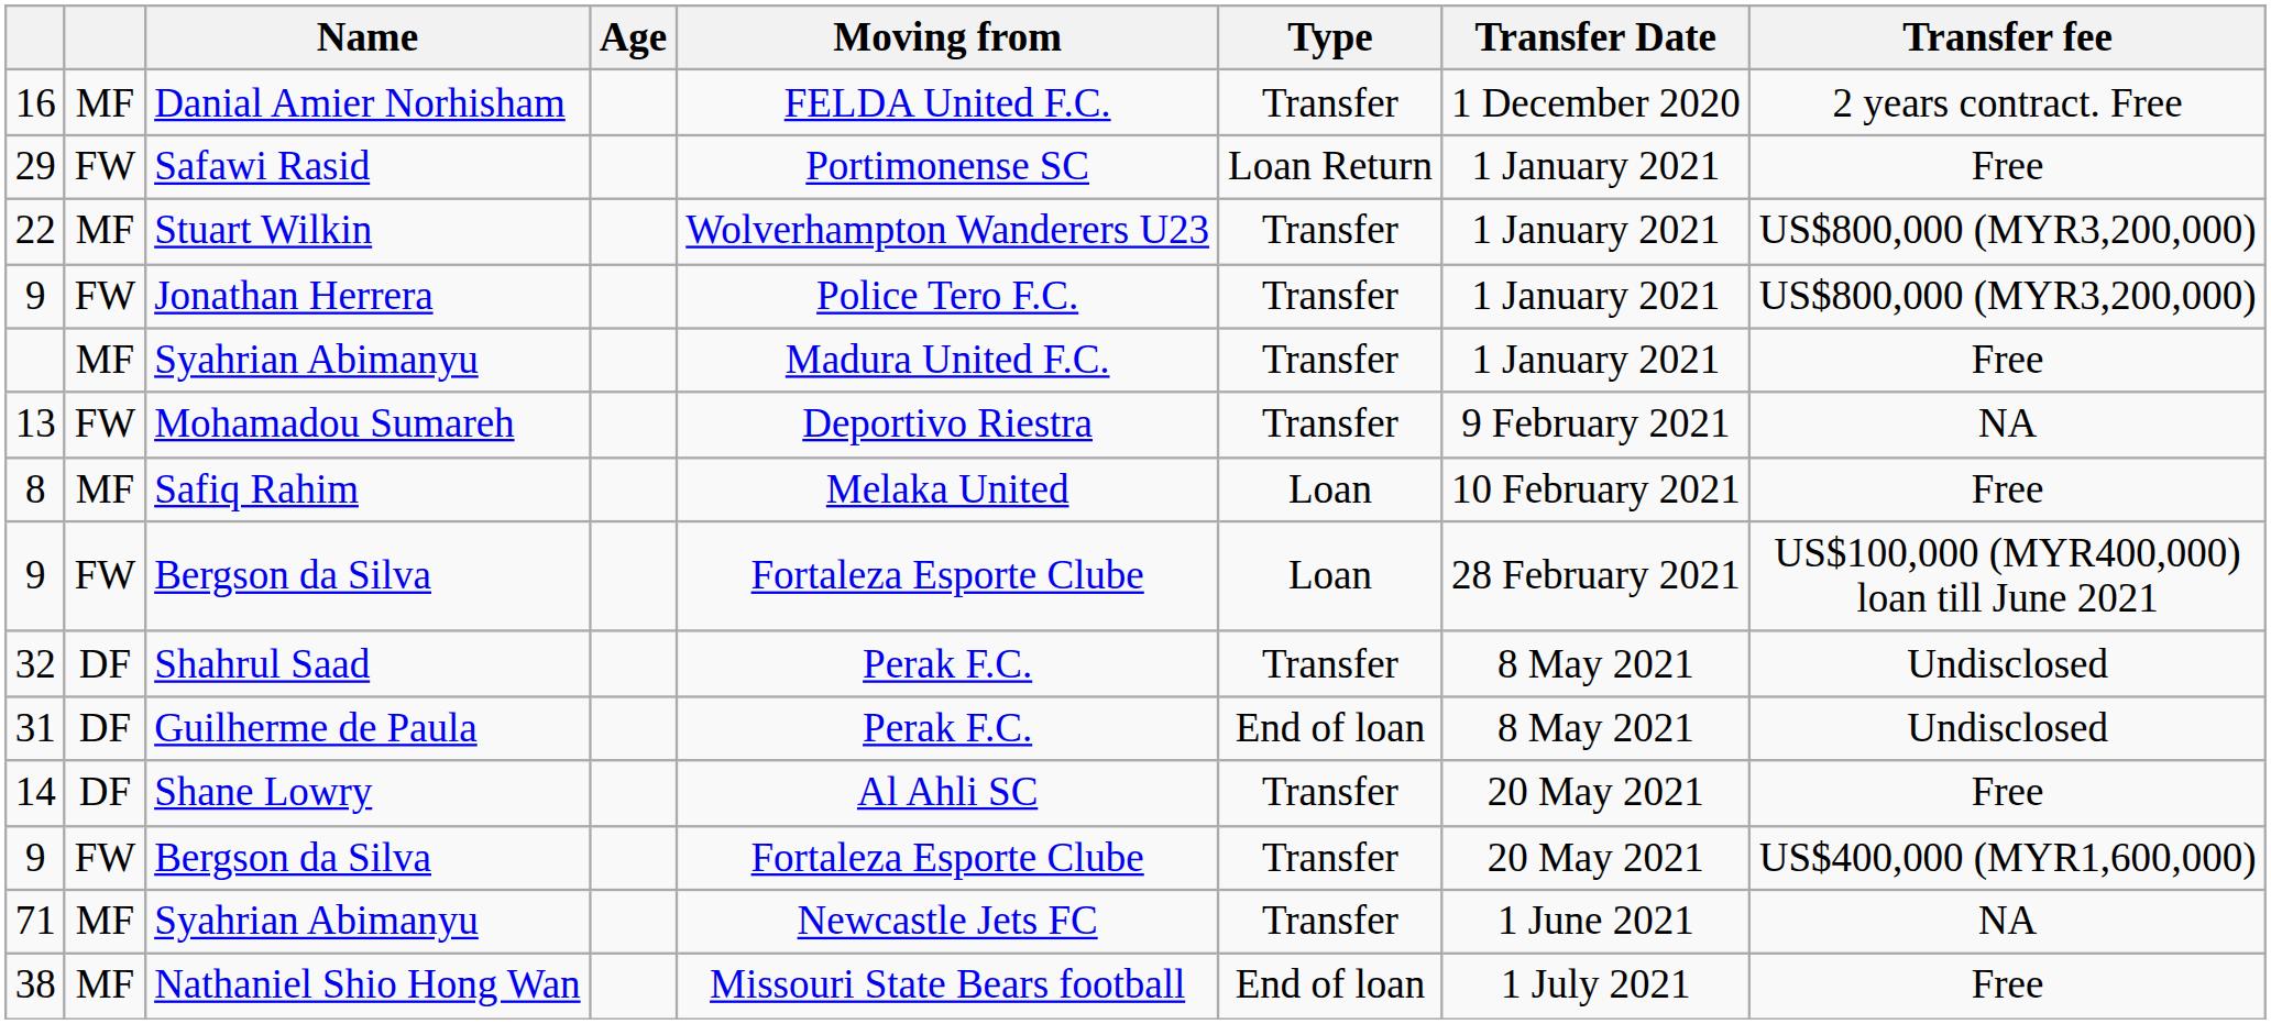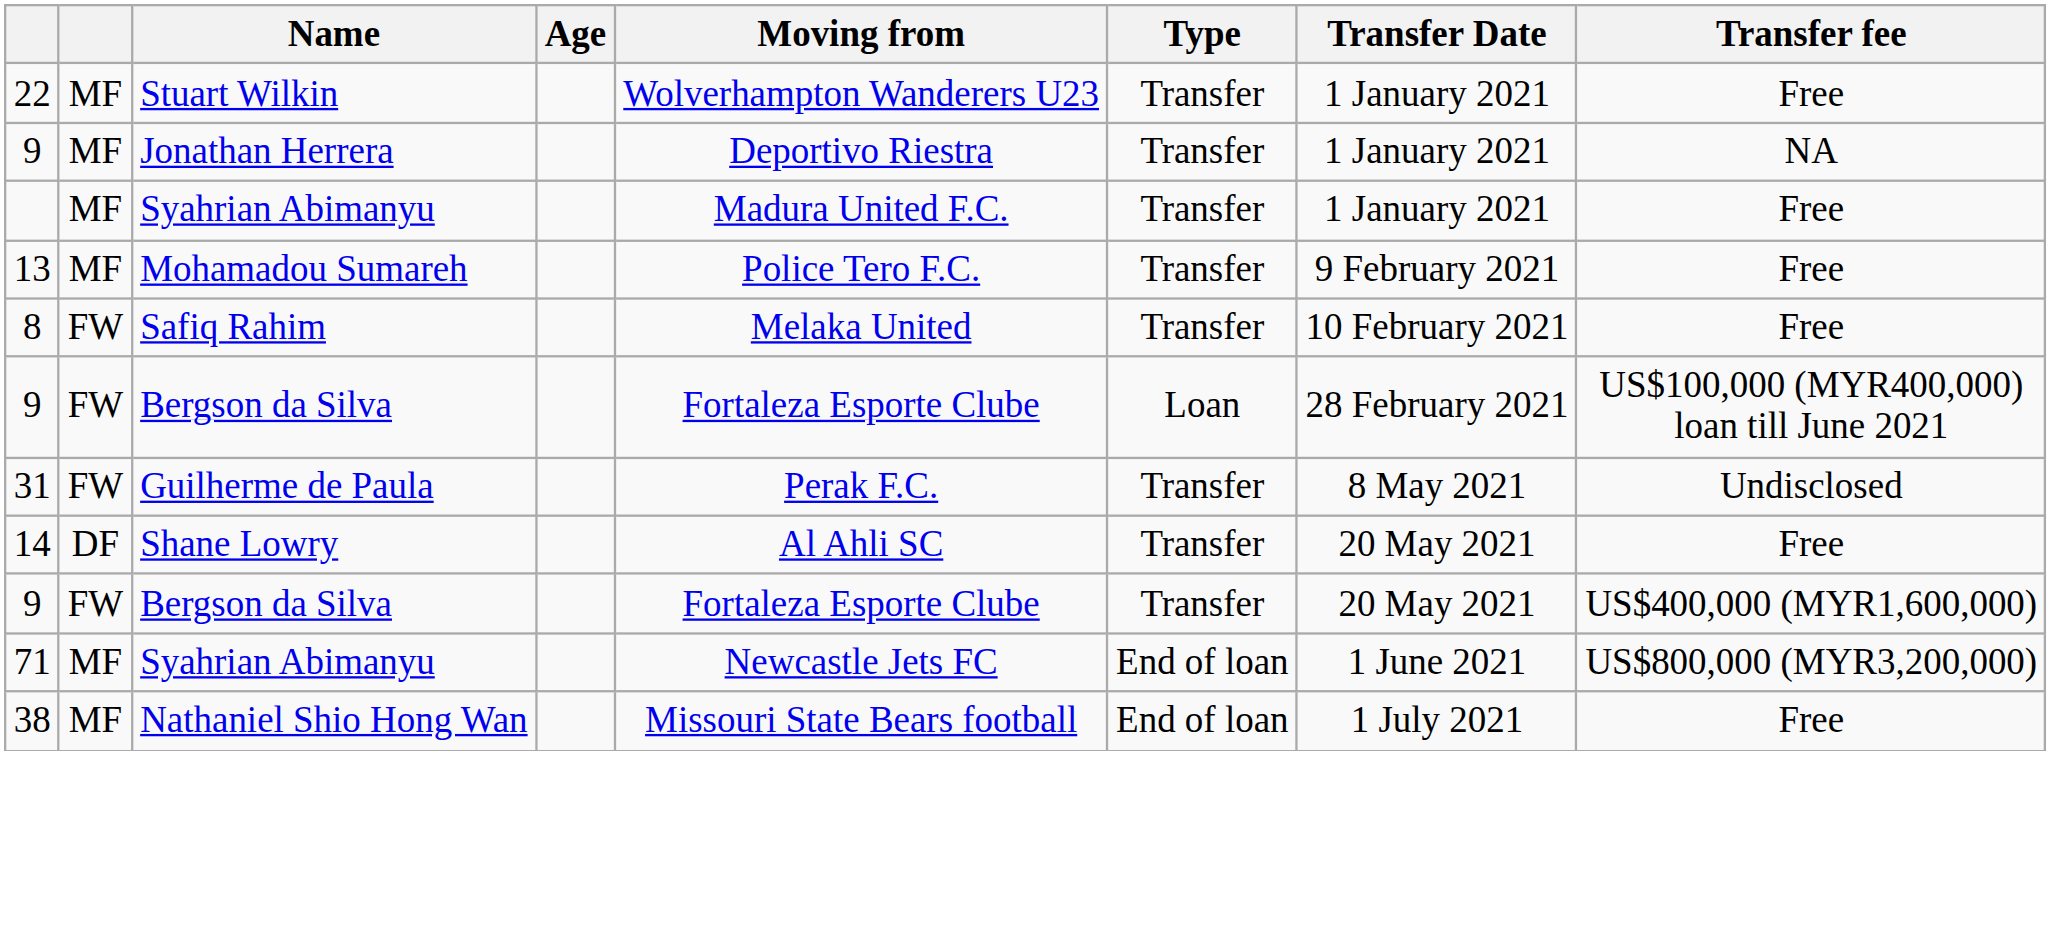- row: 16 | MF | Danial Amier Norhisham | FELDA United F.C. | Transfer | 1 December 2020 | 2 years contract. Free
- row: 29 | FW | Safawi Rasid | Portimonense SC | Loan Return | 1 January 2021 | Free
22 | Transfer fee: US$800,000 (MYR3,200,000) -> Free
9 / Jonathan Herrera | column 2: FW -> MF
9 / Jonathan Herrera | Moving from: Police Tero F.C. -> Deportivo Riestra
9 / Jonathan Herrera | Transfer fee: US$800,000 (MYR3,200,000) -> NA
13 | column 2: FW -> MF
13 | Moving from: Deportivo Riestra -> Police Tero F.C.
13 | Transfer fee: NA -> Free
8 | column 2: MF -> FW
8 | Type: Loan -> Transfer
- row: 32 | DF | Shahrul Saad | Perak F.C. | Transfer | 8 May 2021 | Undisclosed
31 | column 2: DF -> FW
31 | Type: End of loan -> Transfer
71 | Type: Transfer -> End of loan
71 | Transfer fee: NA -> US$800,000 (MYR3,200,000)
